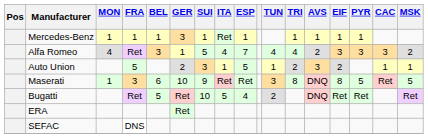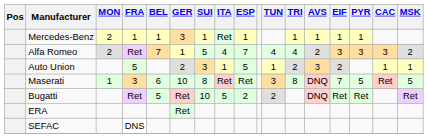Mercedes-Benz | MON: 1 -> 2
Alfa Romeo | MON: 4 -> 2
Alfa Romeo | BEL: 3 -> 7
Maserati | SUI: 9 -> 8
Maserati | EIF: 8 -> 7
Bugatti | ESP: 4 -> 2
